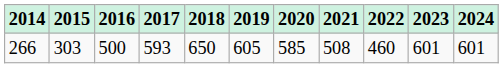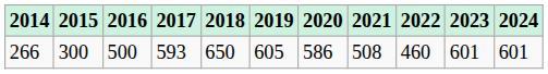266 | 2015: 303 -> 300
266 | 2020: 585 -> 586
